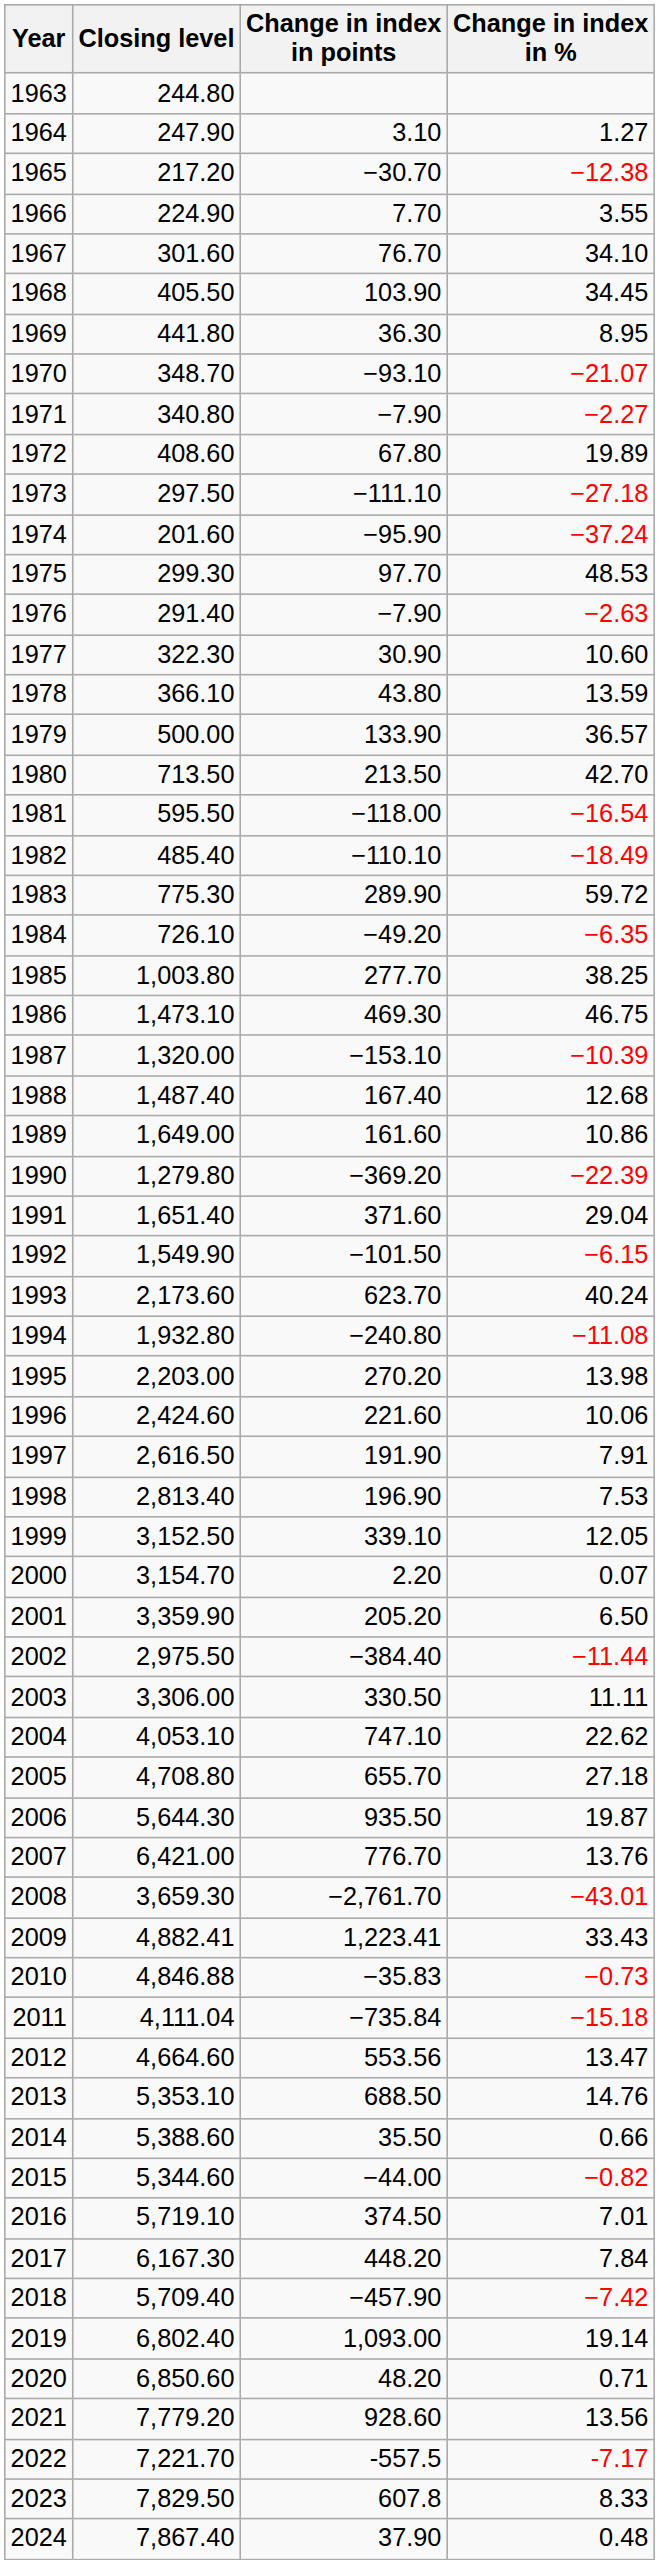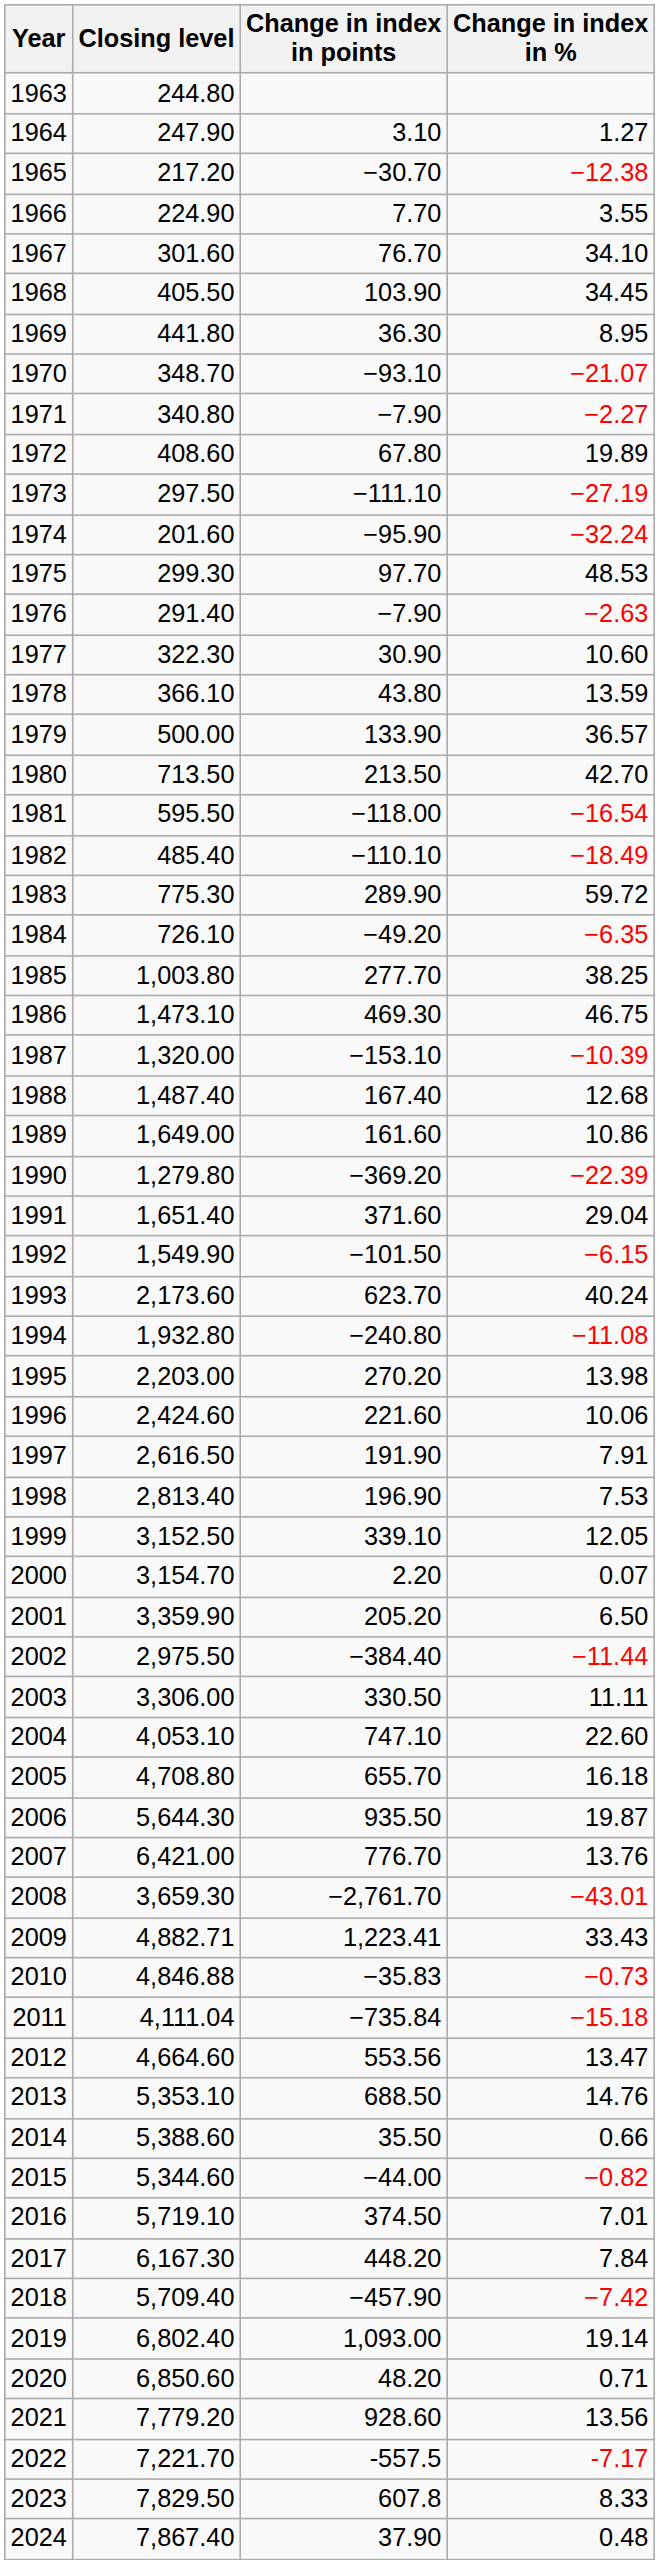1973 | Change in index in %: −27.18 -> −27.19
1974 | Change in index in %: −37.24 -> −32.24
2004 | Change in index in %: 22.62 -> 22.60
2005 | Change in index in %: 27.18 -> 16.18
2009 | Closing level: 4,882.41 -> 4,882.71
